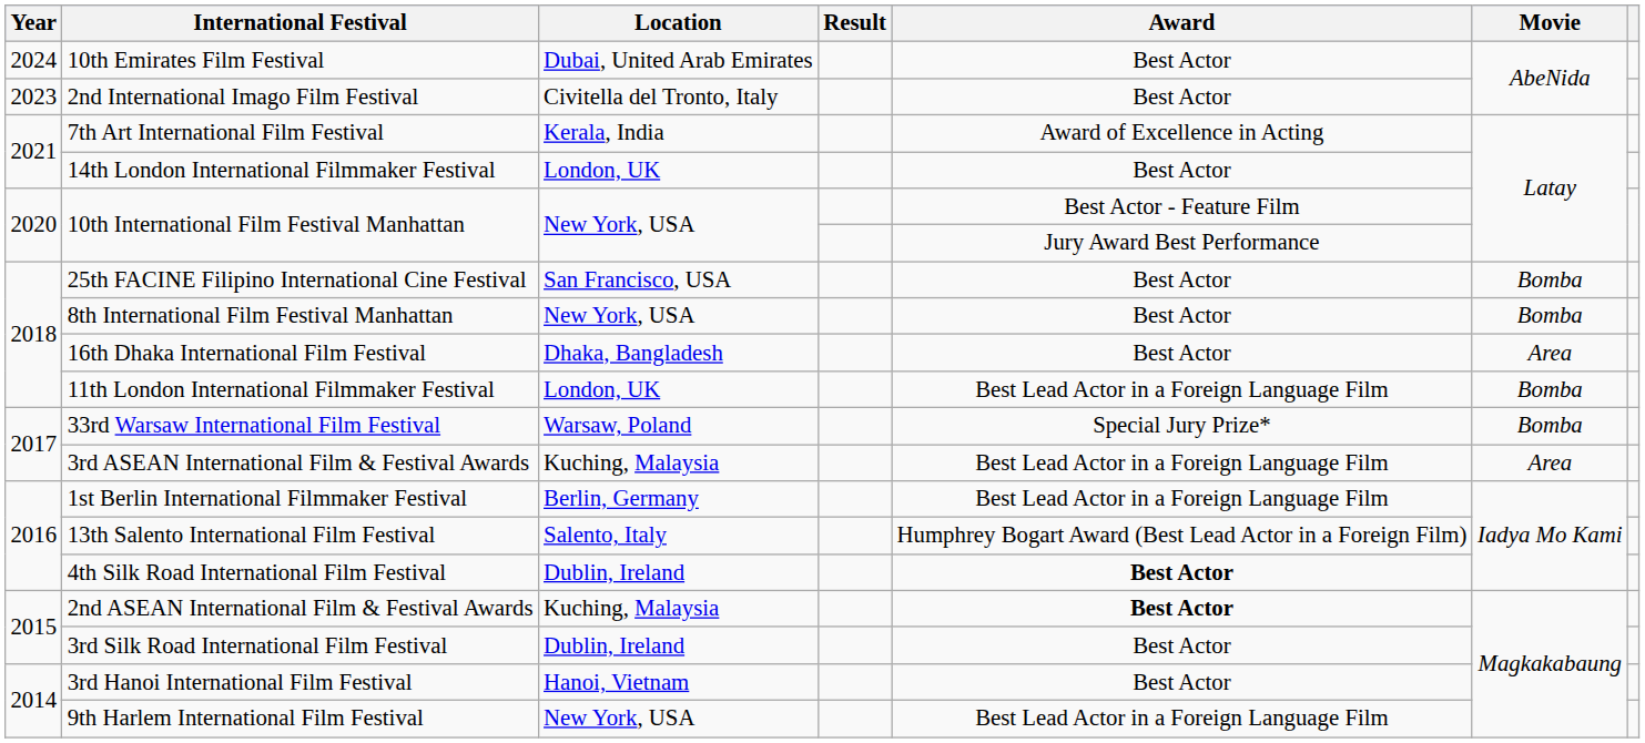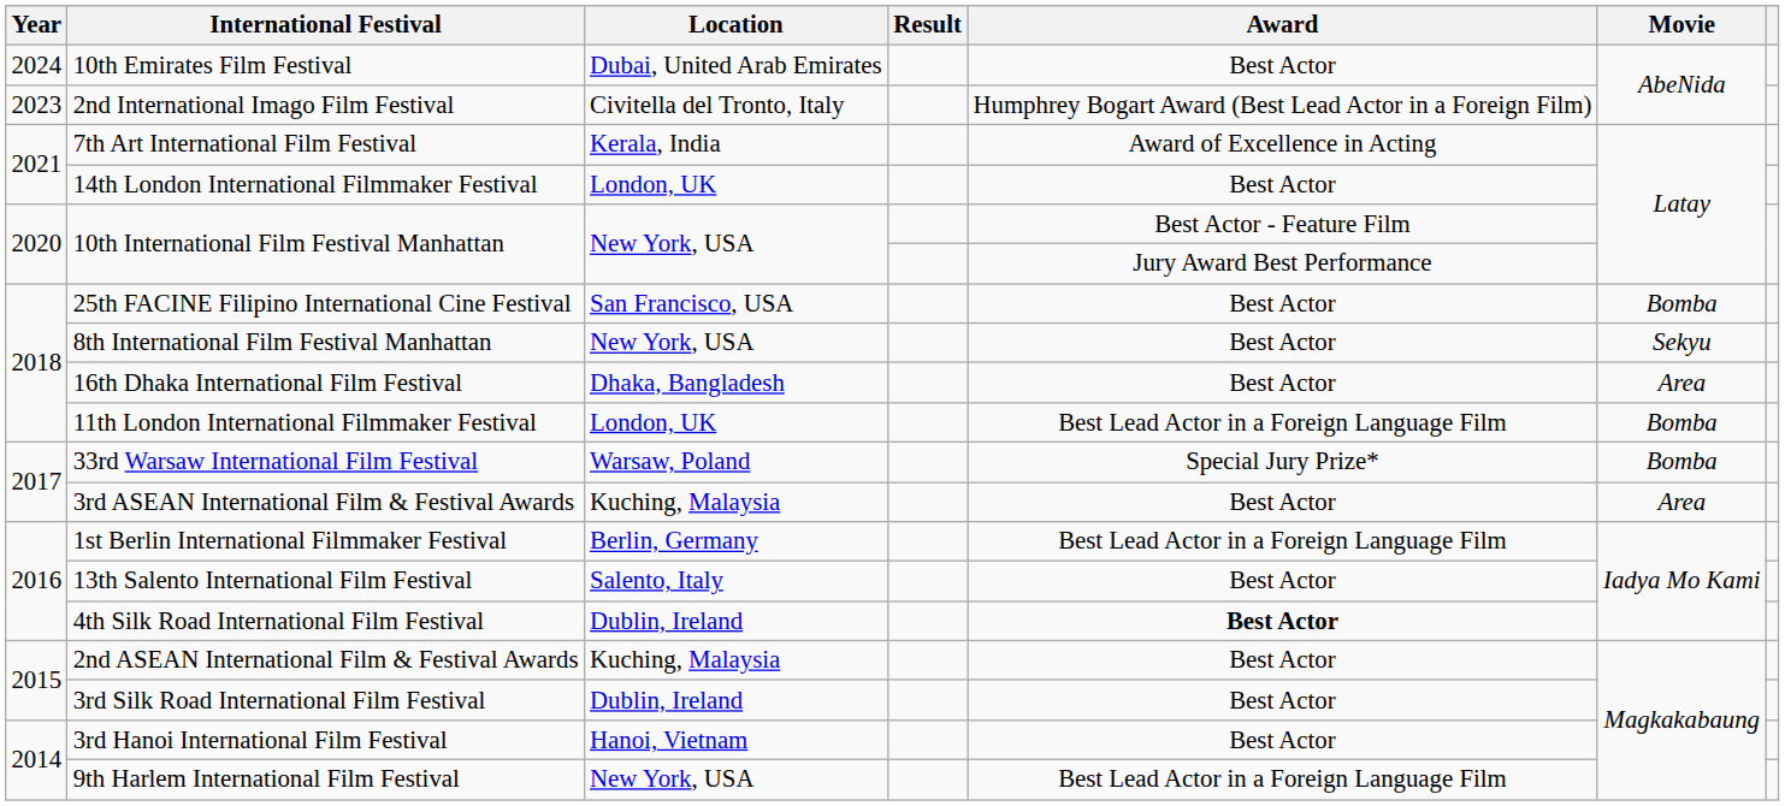2nd International Imago Film Festival | Award: Best Actor -> Humphrey Bogart Award (Best Lead Actor in a Foreign Film)
8th International Film Festival Manhattan | Movie: Bomba -> Sekyu
3rd ASEAN International Film & Festival Awards | Award: Best Lead Actor in a Foreign Language Film -> Best Actor
13th Salento International Film Festival | Award: Humphrey Bogart Award (Best Lead Actor in a Foreign Film) -> Best Actor
2nd ASEAN International Film & Festival Awards | Award: bold -> normal
